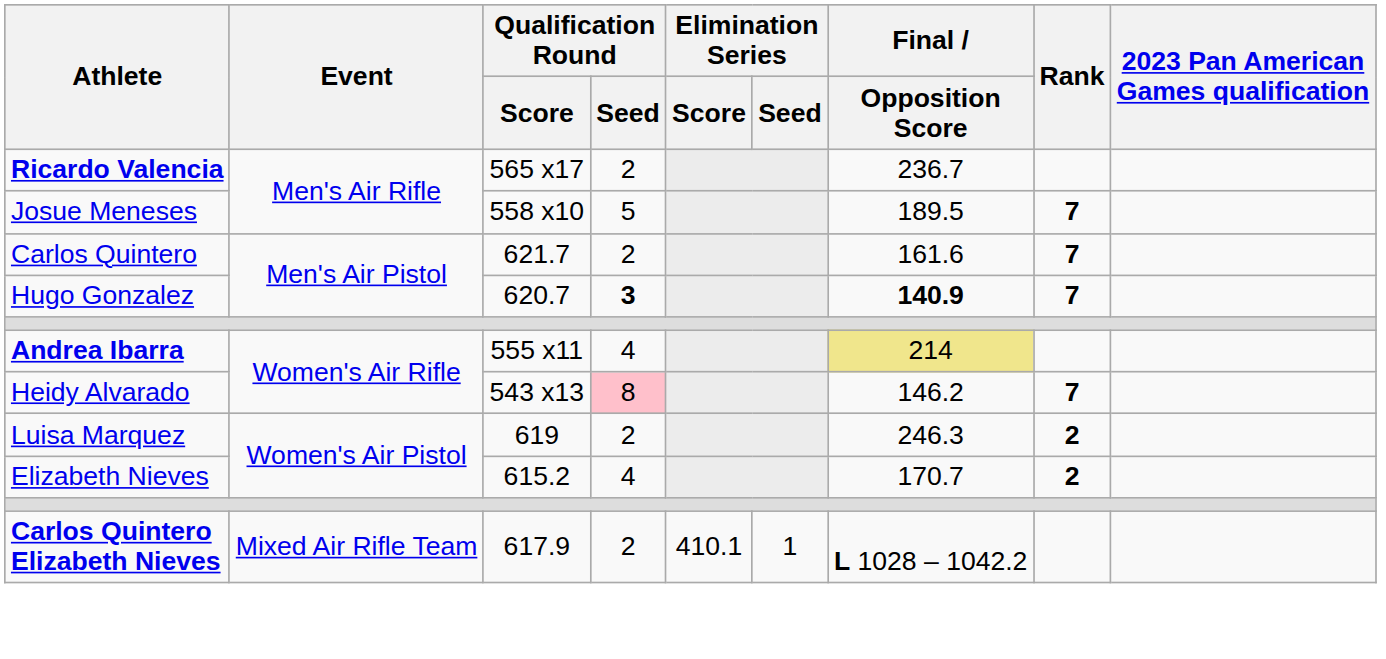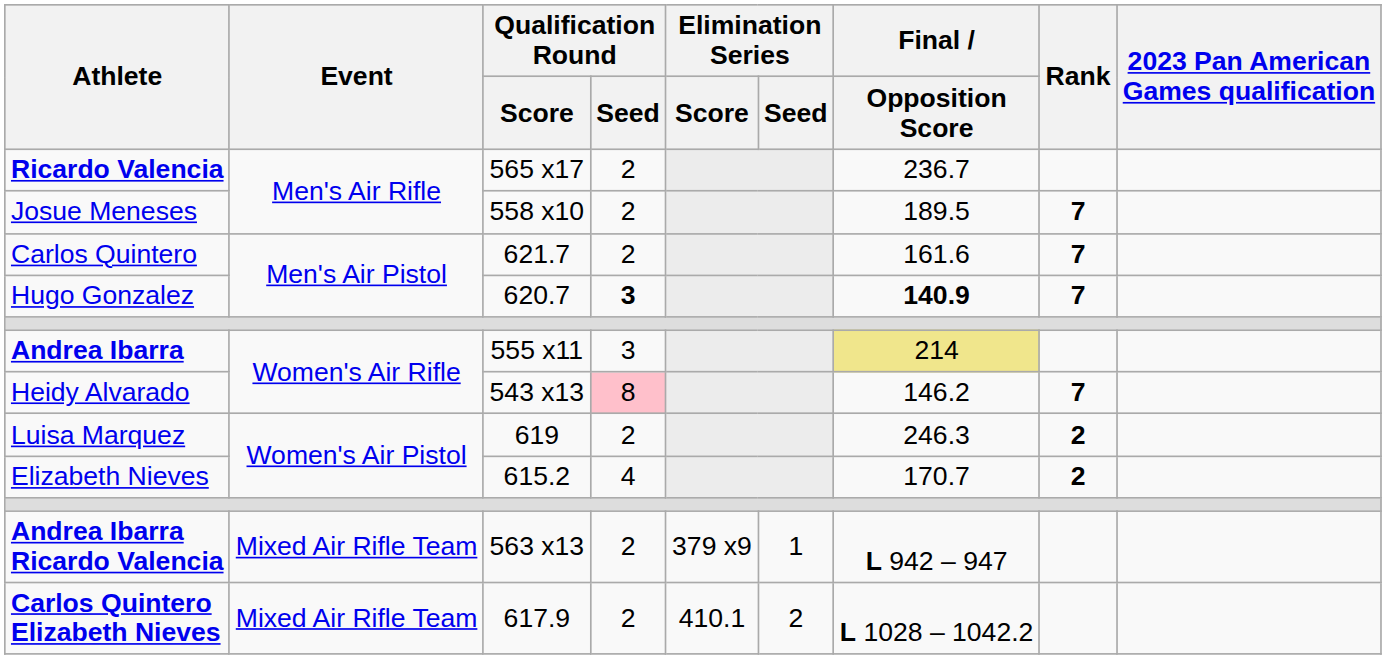Josue Meneses | Qualification Round / Seed: 5 -> 2
Andrea Ibarra | Qualification Round / Seed: 4 -> 3
+ row: Andrea Ibarra Ricardo Valencia | Mixed Air Rifle Team | 563 x13 | 2 | 379 x9 | 1 | L 942 – 947
Carlos Quintero Elizabeth Nieves | Elimination Series / Seed: 1 -> 2
